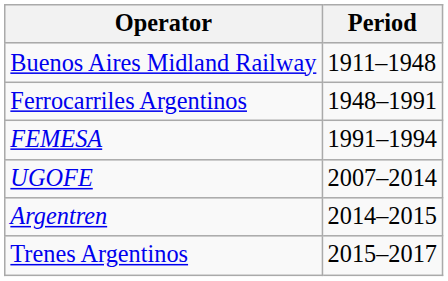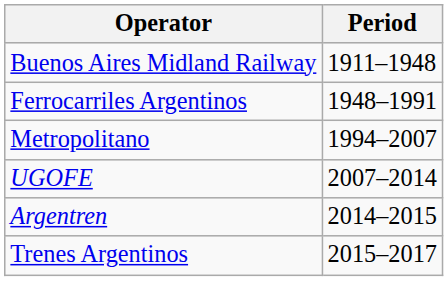- row: FEMESA | 1991–1994
+ row: Metropolitano | 1994–2007
